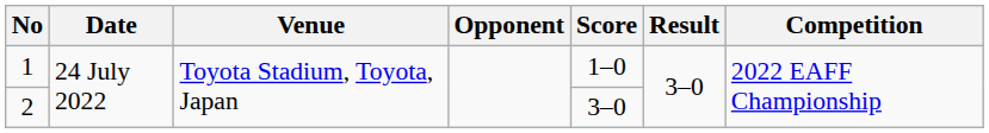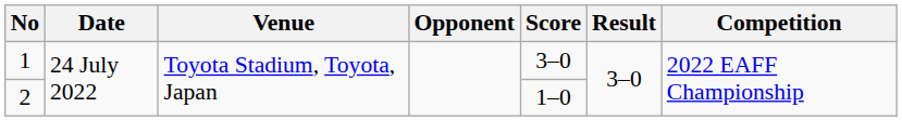1 | Score: 1–0 -> 3–0
2 | Score: 3–0 -> 1–0
